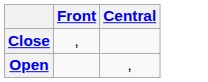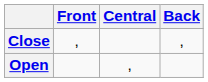+ column: Back | ,
